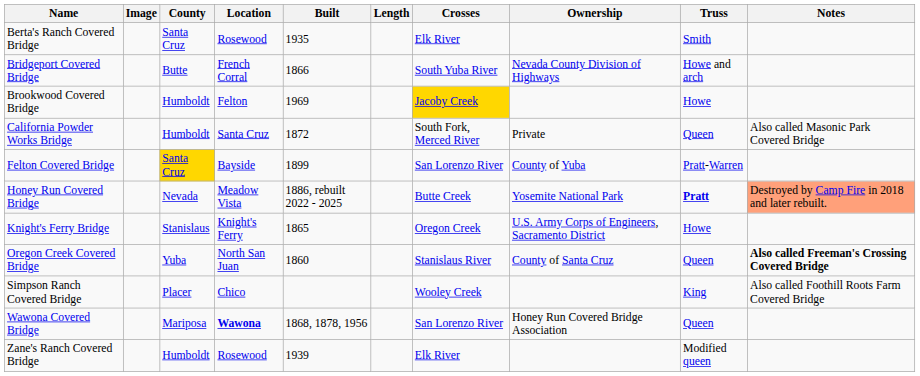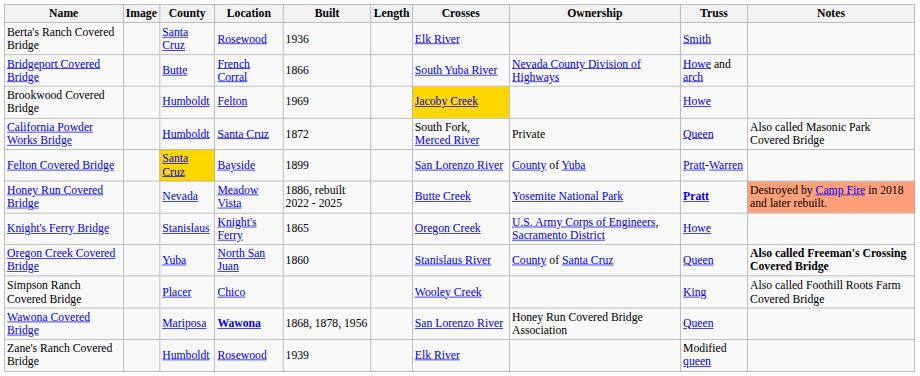Berta's Ranch Covered Bridge | Built: 1935 -> 1936
